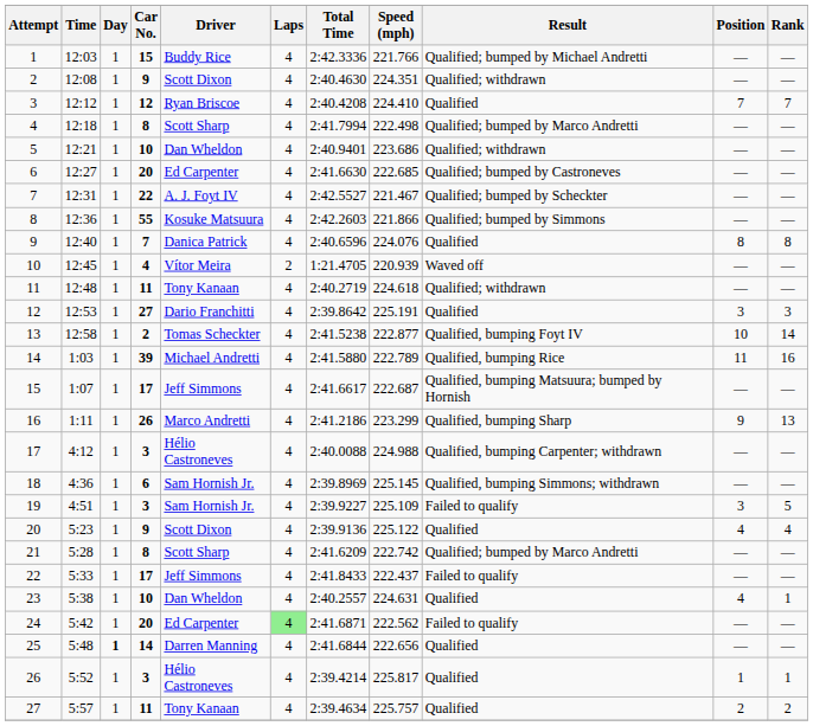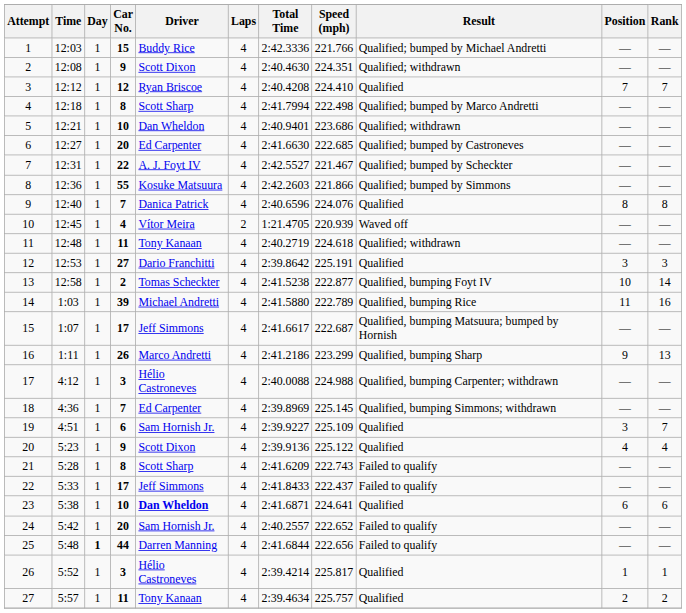18 | Car No.: 6 -> 7
18 | Driver: Sam Hornish Jr. -> Ed Carpenter
19 | Car No.: 3 -> 6
19 | Result: Failed to qualify -> Qualified
19 | Rank: 5 -> 7
21 | Speed (mph): 222.742 -> 222.743
21 | Result: Qualified; bumped by Marco Andretti -> Failed to qualify
23 | Driver: normal -> bold
23 | Total Time: 2:40.2557 -> 2:41.6871
23 | Speed (mph): 224.631 -> 224.641
23 | Position: 4 -> 6
23 | Rank: 1 -> 6
24 | Driver: Ed Carpenter -> Sam Hornish Jr.
24 | Laps: lightgreen background -> no background
24 | Total Time: 2:41.6871 -> 2:40.2557
24 | Speed (mph): 222.562 -> 222.652
25 | Car No.: 14 -> 44
25 | Result: Qualified -> Failed to qualify
